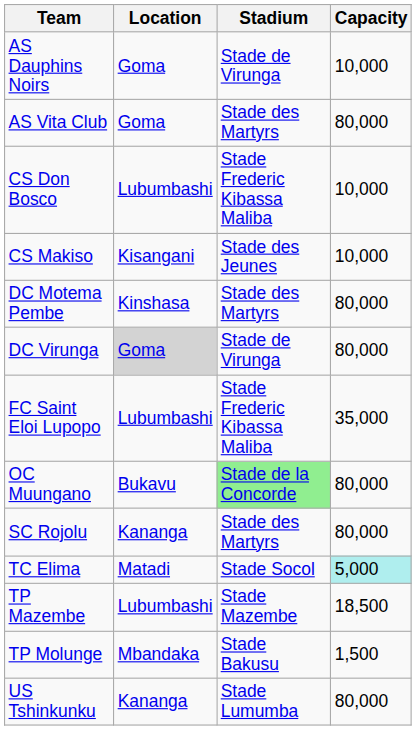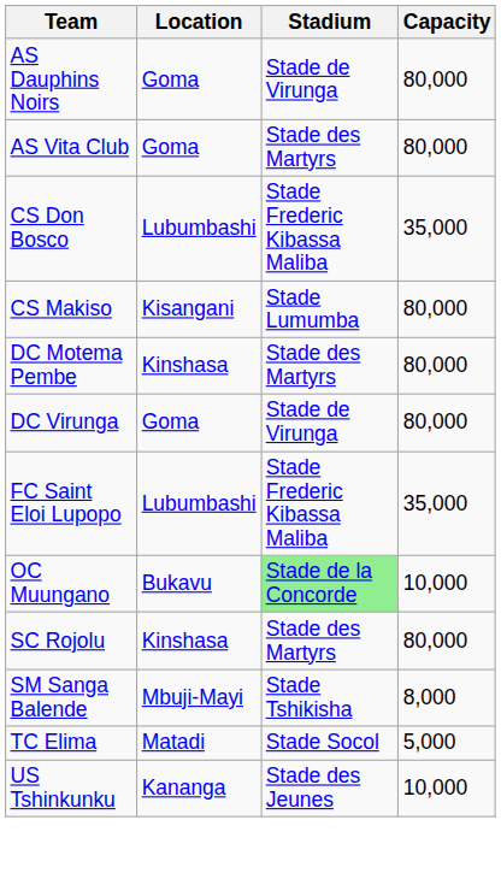AS Dauphins Noirs | Capacity: 10,000 -> 80,000
CS Don Bosco | Capacity: 10,000 -> 35,000
CS Makiso | Stadium: Stade des Jeunes -> Stade Lumumba
CS Makiso | Capacity: 10,000 -> 80,000
DC Virunga | Location: lightgrey background -> no background
OC Muungano | Capacity: 80,000 -> 10,000
SC Rojolu | Location: Kananga -> Kinshasa
+ row: SM Sanga Balende | Mbuji-Mayi | Stade Tshikisha | 8,000
TC Elima | Capacity: paleturquoise background -> no background
- row: TP Mazembe | Lubumbashi | Stade Mazembe | 18,500
- row: TP Molunge | Mbandaka | Stade Bakusu | 1,500
US Tshinkunku | Stadium: Stade Lumumba -> Stade des Jeunes
US Tshinkunku | Capacity: 80,000 -> 10,000
